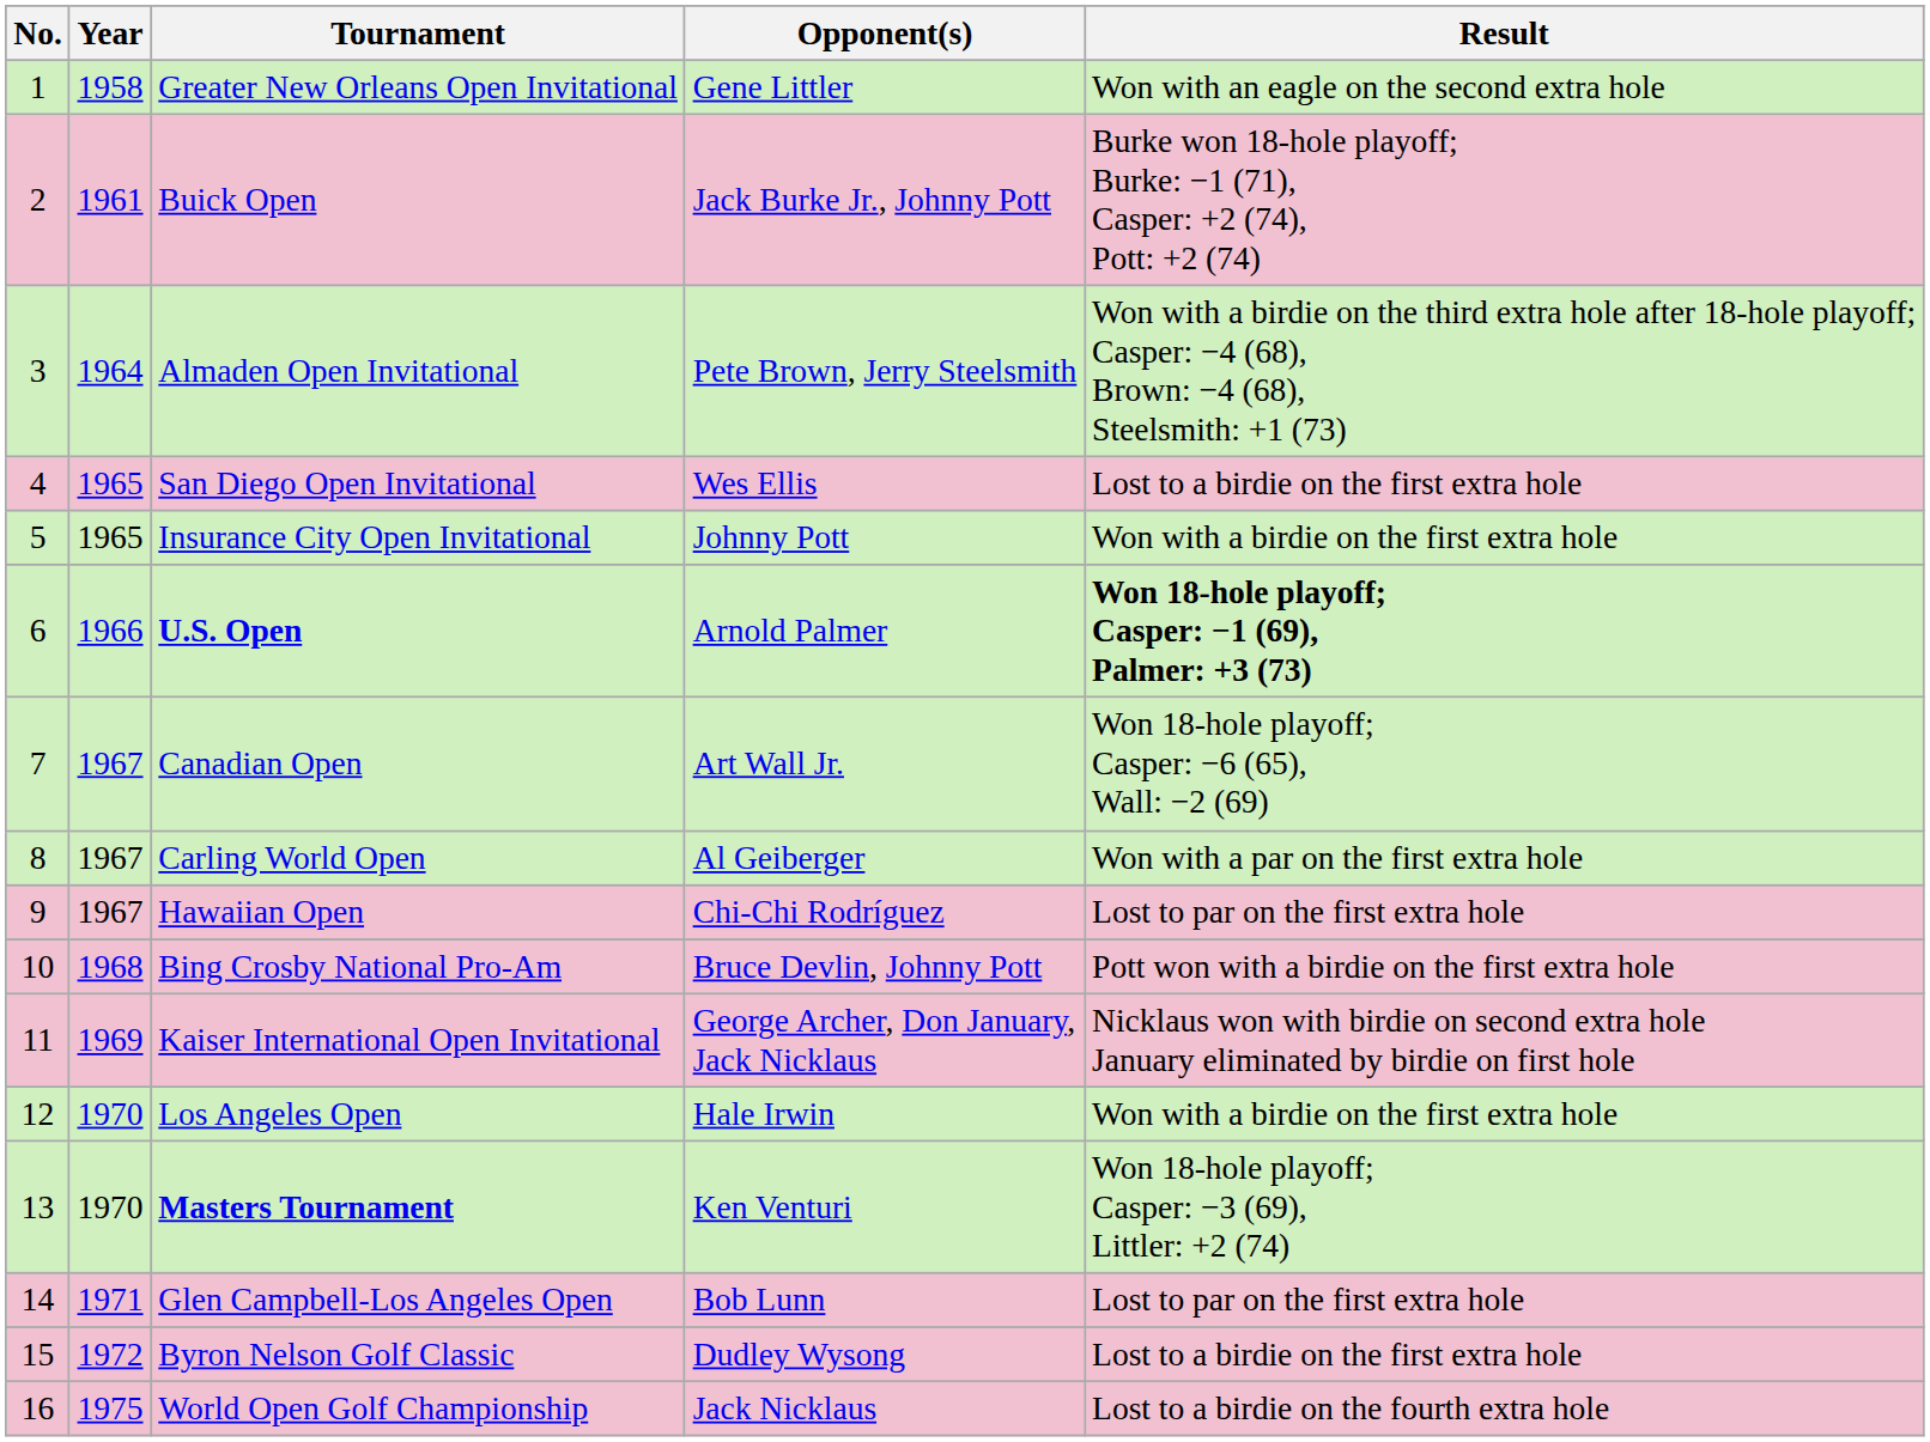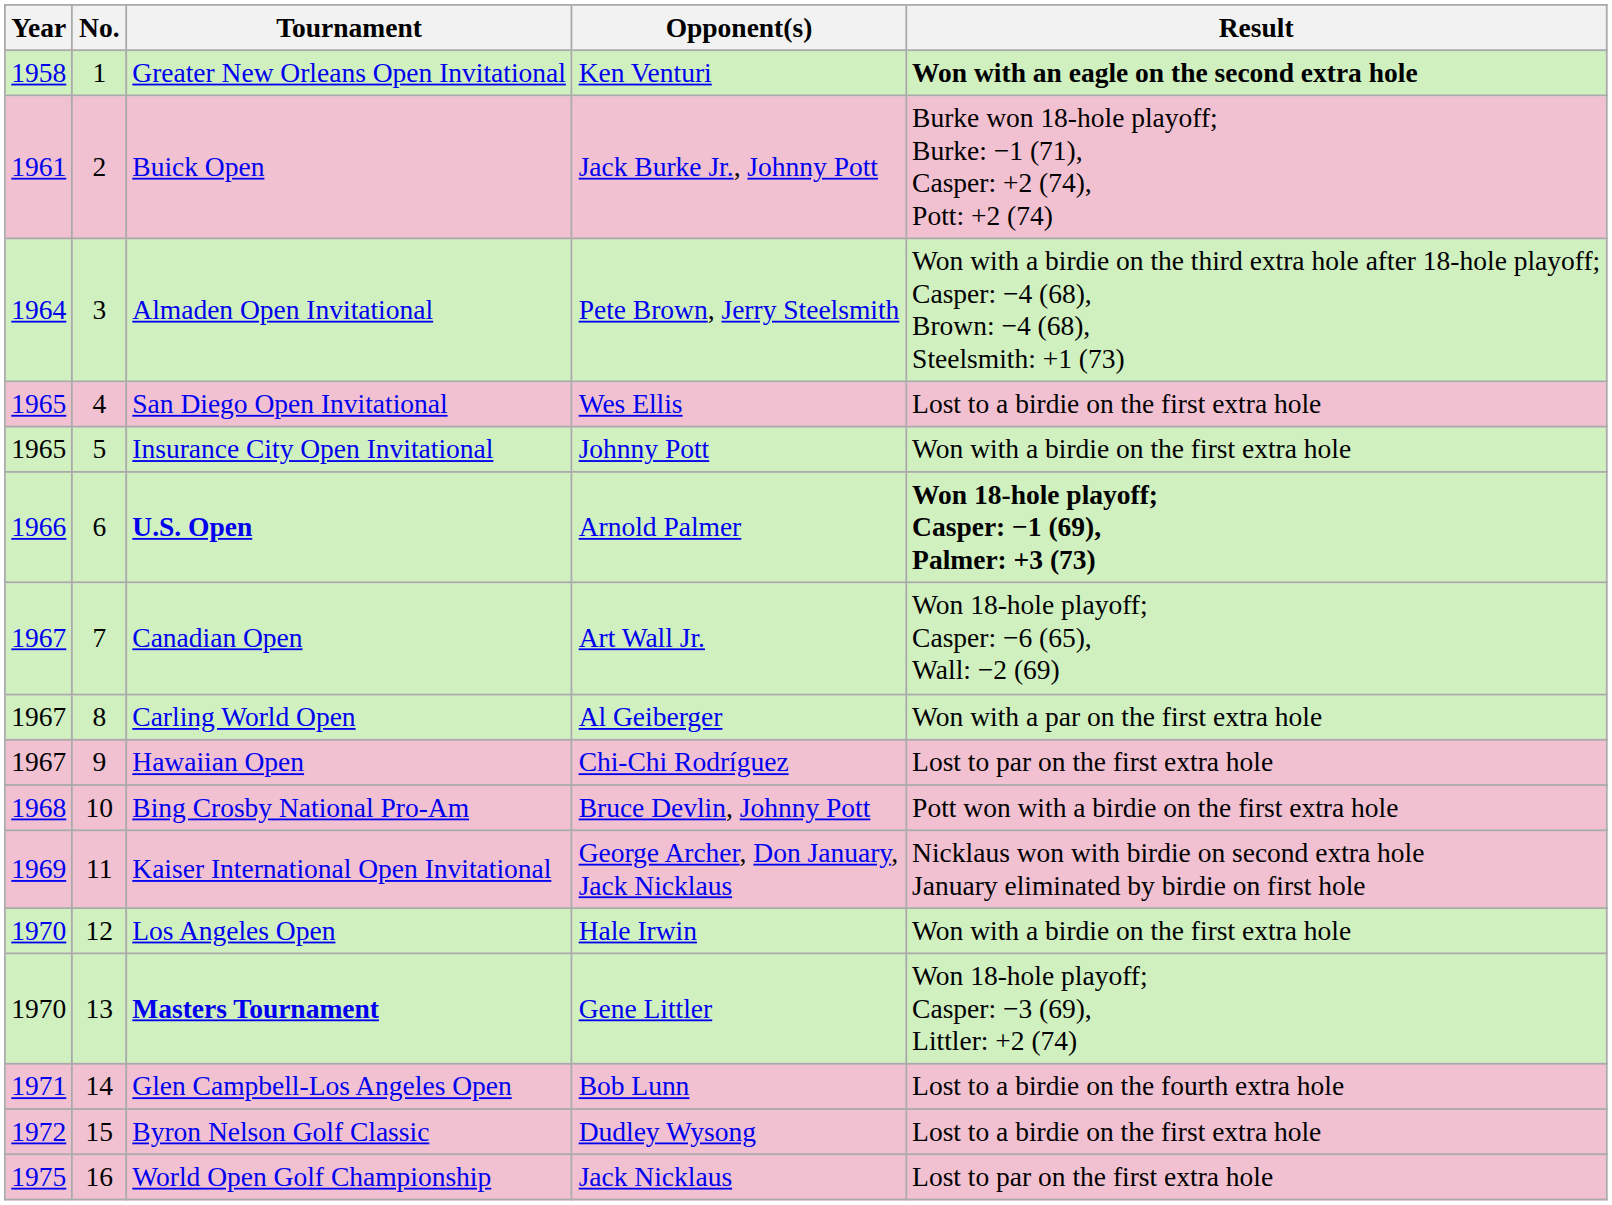columns swapped: No. <-> Year
Greater New Orleans Open Invitational | Opponent(s): Gene Littler -> Ken Venturi
Greater New Orleans Open Invitational | Result: normal -> bold
Masters Tournament | Opponent(s): Ken Venturi -> Gene Littler
Glen Campbell-Los Angeles Open | Result: Lost to par on the first extra hole -> Lost to a birdie on the fourth extra hole
World Open Golf Championship | Result: Lost to a birdie on the fourth extra hole -> Lost to par on the first extra hole
